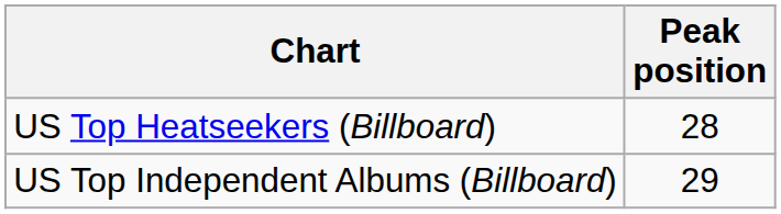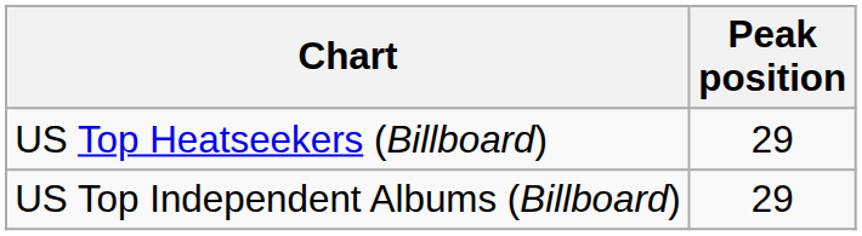US Top Heatseekers (Billboard) | Peak position: 28 -> 29
